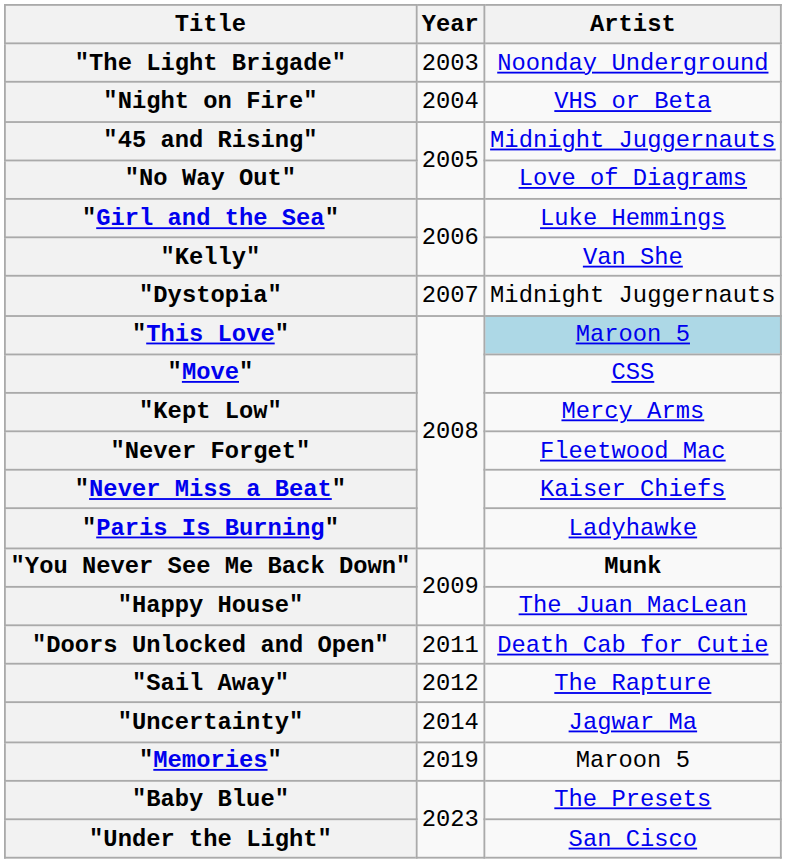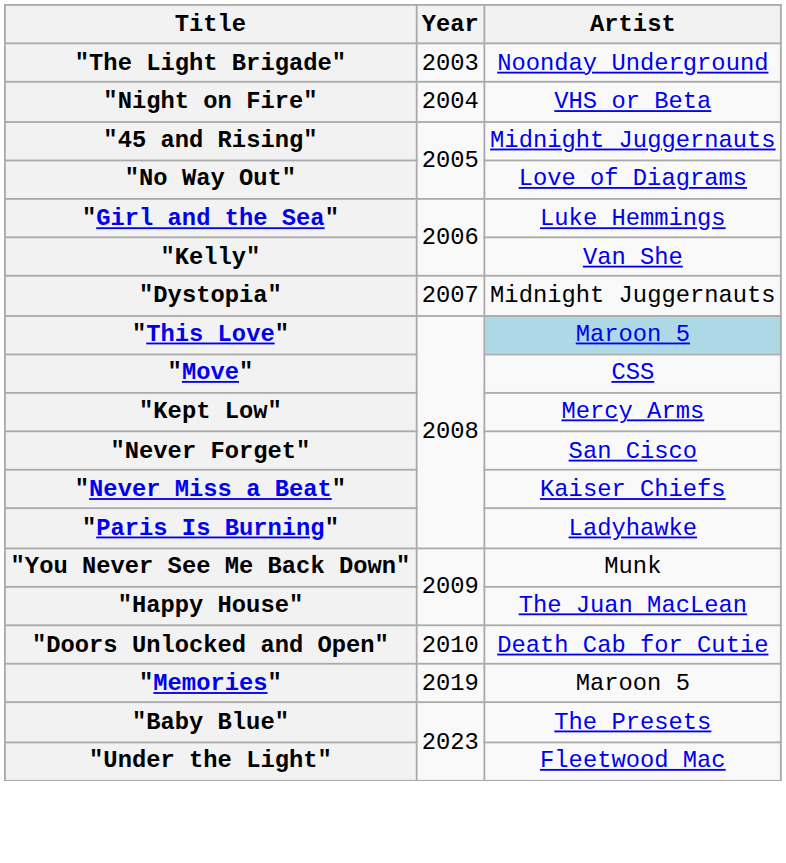"Never Forget" | Artist: Fleetwood Mac -> San Cisco
"You Never See Me Back Down" | Artist: bold -> normal
"Doors Unlocked and Open" | Year: 2011 -> 2010
- row: "Sail Away" | 2012 | The Rapture
- row: "Uncertainty" | 2014 | Jagwar Ma
"Under the Light" | Artist: San Cisco -> Fleetwood Mac
